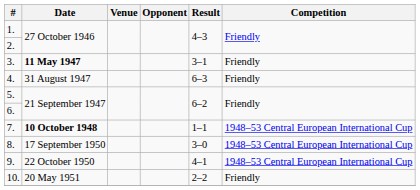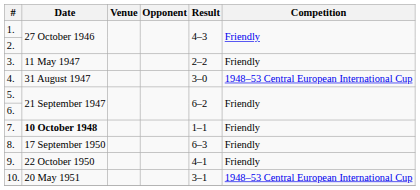3. | Date: bold -> normal
3. | Result: 3–1 -> 2–2
4. | Result: 6–3 -> 3–0
4. | Competition: Friendly -> 1948–53 Central European International Cup
7. | Competition: 1948–53 Central European International Cup -> Friendly
8. | Result: 3–0 -> 6–3
8. | Competition: 1948–53 Central European International Cup -> Friendly
9. | Competition: 1948–53 Central European International Cup -> Friendly
10. | Result: 2–2 -> 3–1
10. | Competition: Friendly -> 1948–53 Central European International Cup
